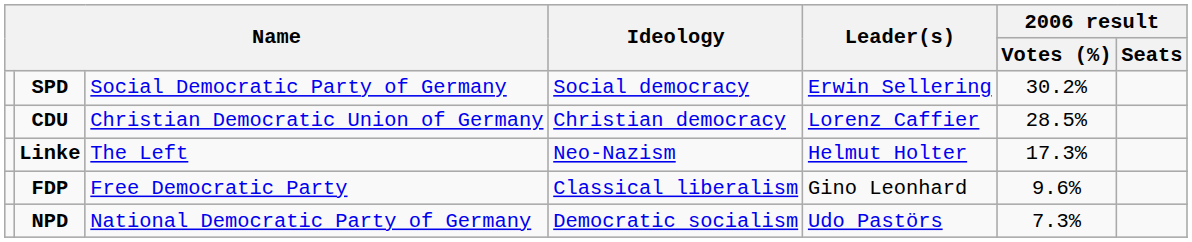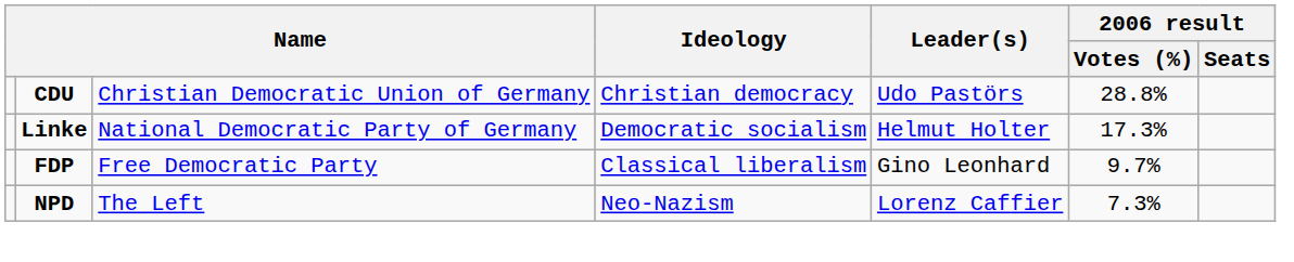- row: SPD | Social Democratic Party of Germany | Social democracy | Erwin Sellering | 30.2%
CDU | Leader(s): Lorenz Caffier -> Udo Pastörs
CDU | 2006 result / Votes (%): 28.5% -> 28.8%
Linke | column 3: The Left -> National Democratic Party of Germany
Linke | Ideology: Neo-Nazism -> Democratic socialism
FDP | 2006 result / Votes (%): 9.6% -> 9.7%
NPD | column 3: National Democratic Party of Germany -> The Left
NPD | Ideology: Democratic socialism -> Neo-Nazism
NPD | Leader(s): Udo Pastörs -> Lorenz Caffier
